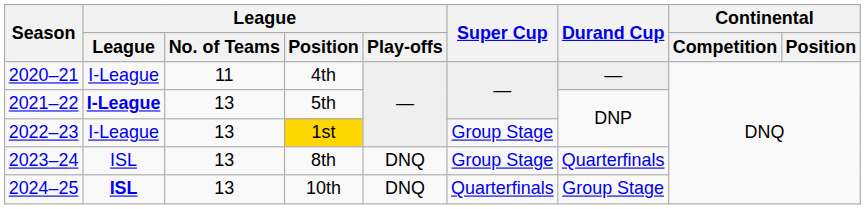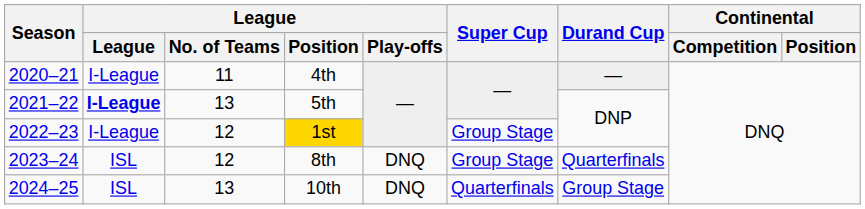1st | League / No. of Teams: 13 -> 12
8th | League / No. of Teams: 13 -> 12
10th | League: bold -> normal
